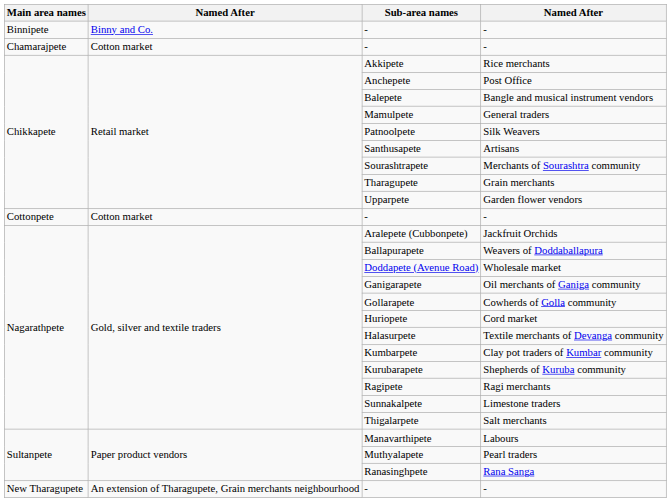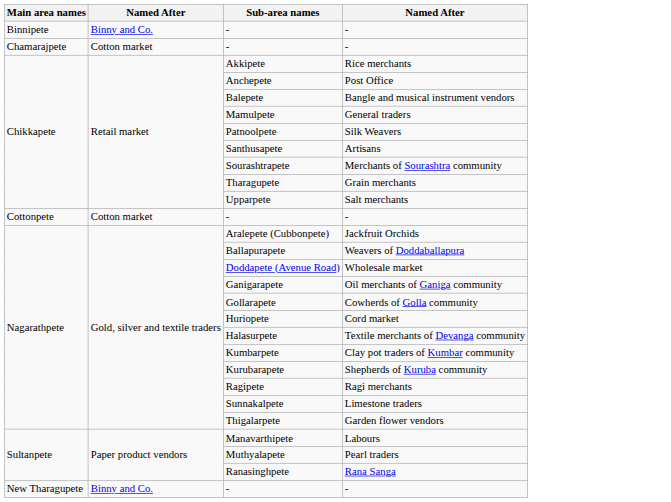Upparpete | column 4: Garden flower vendors -> Salt merchants
Thigalarpete | column 4: Salt merchants -> Garden flower vendors
New Tharagupete / - | column 2: An extension of Tharagupete, Grain merchants neighbourhood -> Binny and Co.
